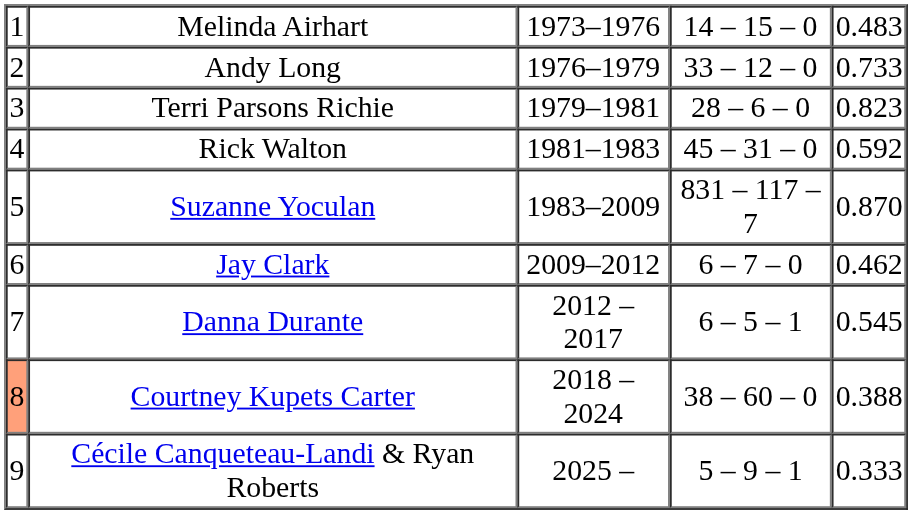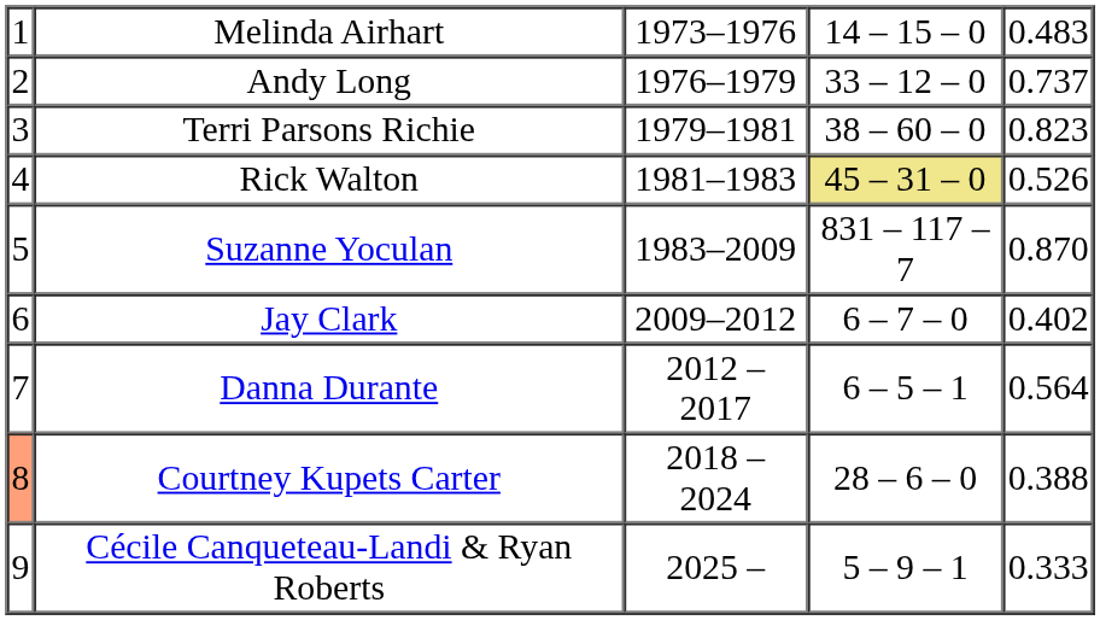Andy Long | column 5: 0.733 -> 0.737
Terri Parsons Richie | column 4: 28 – 6 – 0 -> 38 – 60 – 0
Rick Walton | column 4: no background -> khaki background
Rick Walton | column 5: 0.592 -> 0.526
Jay Clark | column 5: 0.462 -> 0.402
Danna Durante | column 5: 0.545 -> 0.564
Courtney Kupets Carter | column 4: 38 – 60 – 0 -> 28 – 6 – 0
